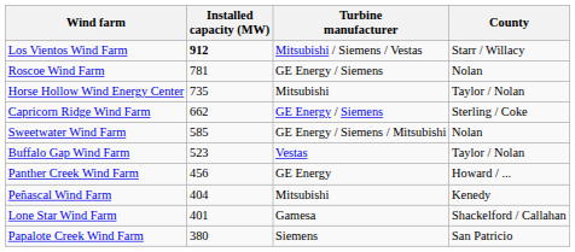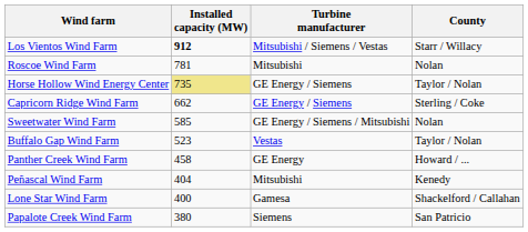Roscoe Wind Farm | Turbine manufacturer: GE Energy / Siemens -> Mitsubishi
Horse Hollow Wind Energy Center | Installed capacity (MW): no background -> khaki background
Horse Hollow Wind Energy Center | Turbine manufacturer: Mitsubishi -> GE Energy / Siemens
Panther Creek Wind Farm | Installed capacity (MW): 456 -> 458
Lone Star Wind Farm | Installed capacity (MW): 401 -> 400
